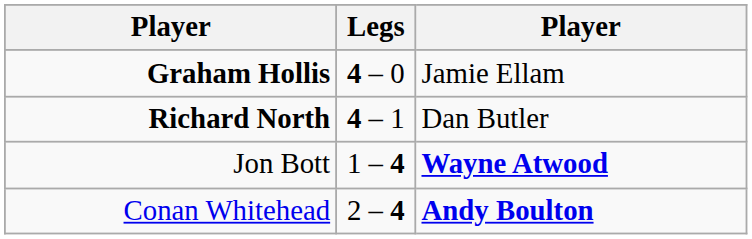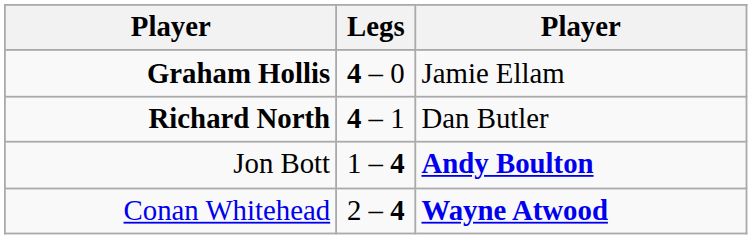Jon Bott | column 3: Wayne Atwood -> Andy Boulton
Conan Whitehead | column 3: Andy Boulton -> Wayne Atwood
